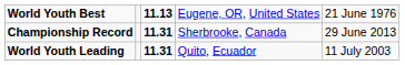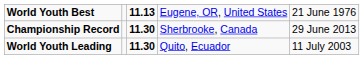Championship Record | column 3: 11.31 -> 11.30
World Youth Leading | column 3: 11.31 -> 11.30
